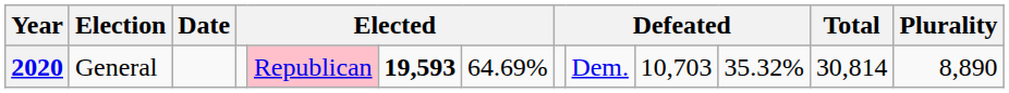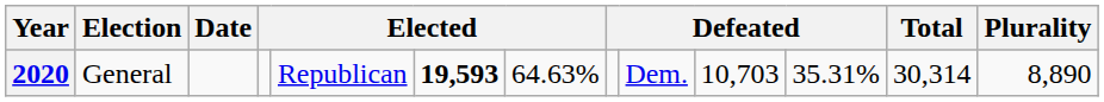2020 | column 5: pink background -> no background
2020 | column 7: 64.69% -> 64.63%
2020 | column 11: 35.32% -> 35.31%
2020 | Total: 30,814 -> 30,314
